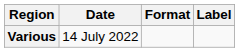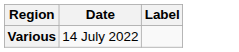- column: Format
